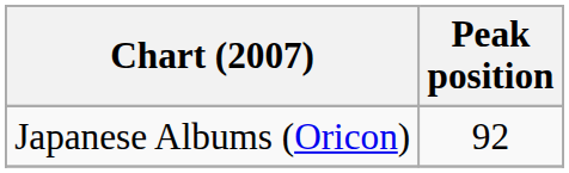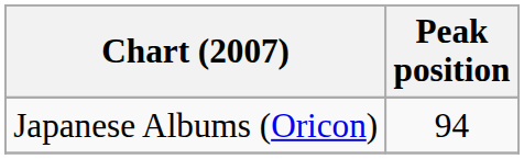Japanese Albums (Oricon) | Peak position: 92 -> 94
